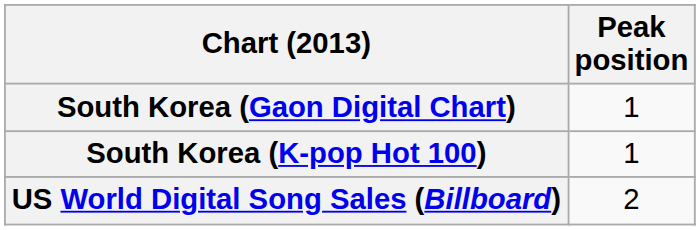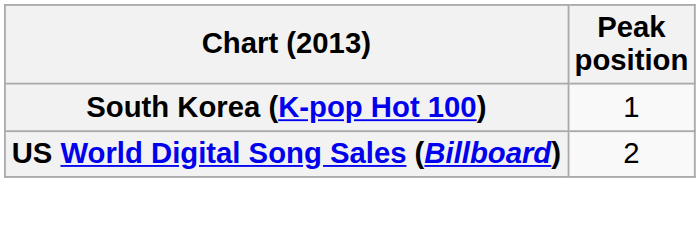- row: South Korea (Gaon Digital Chart) | 1
